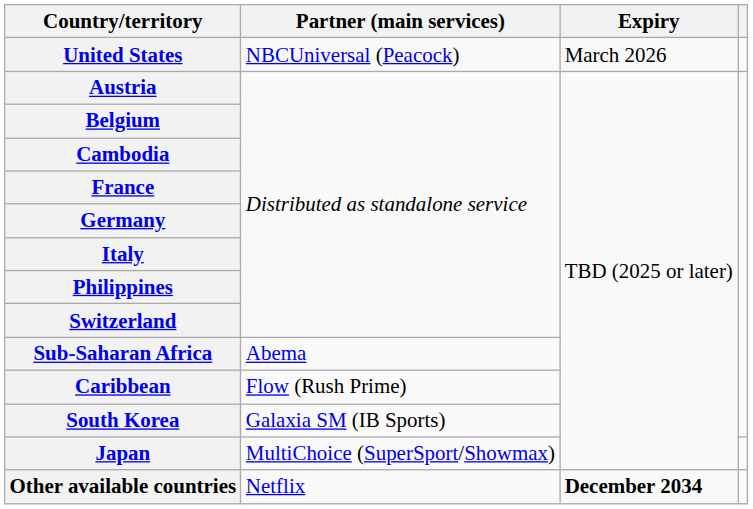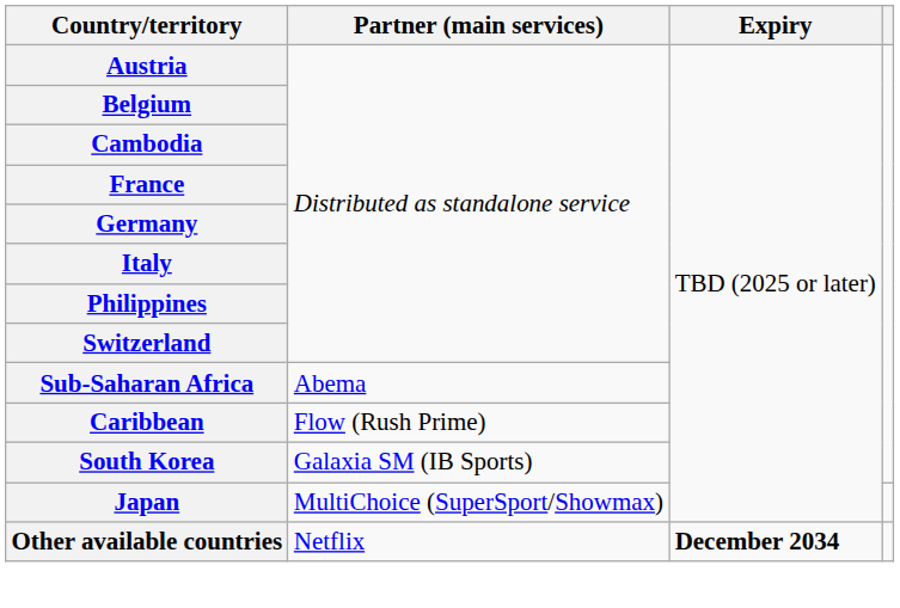- row: United States | NBCUniversal (Peacock) | March 2026
